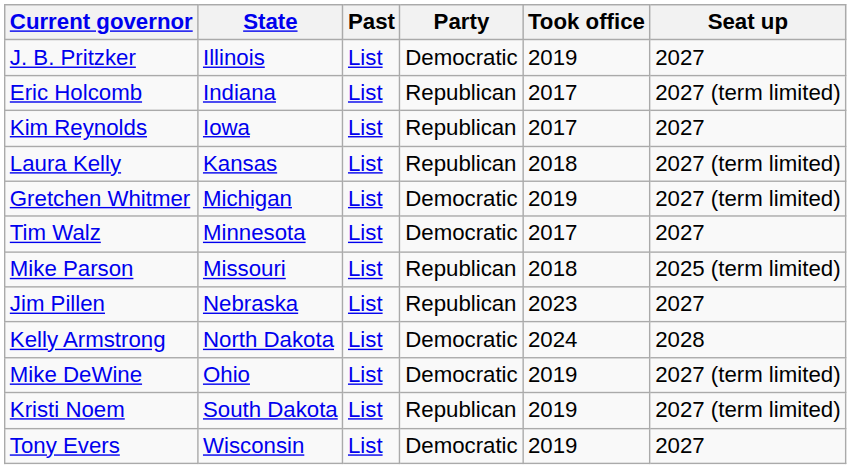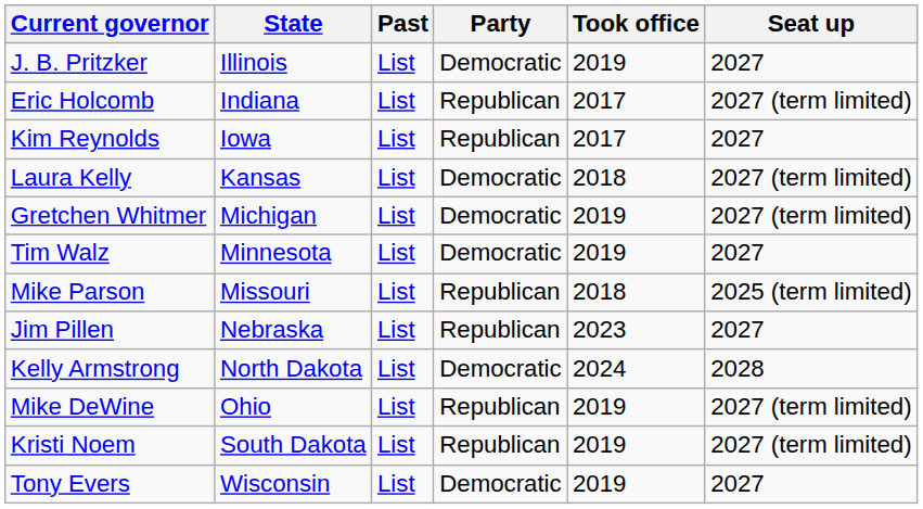Laura Kelly | Party: Republican -> Democratic
Tim Walz | Took office: 2017 -> 2019
Mike DeWine | Party: Democratic -> Republican
